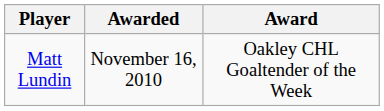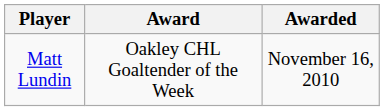columns swapped: Award <-> Awarded
